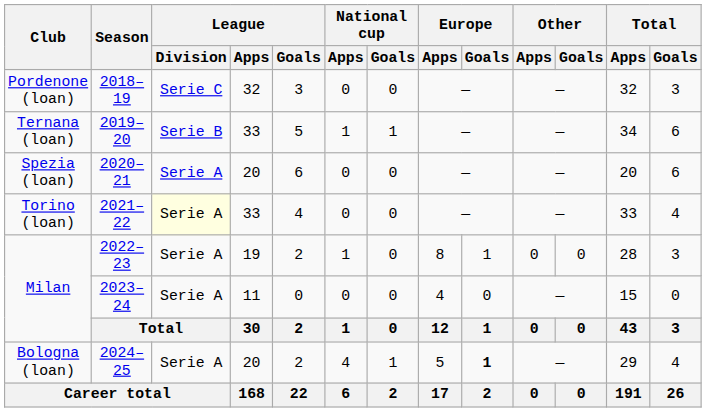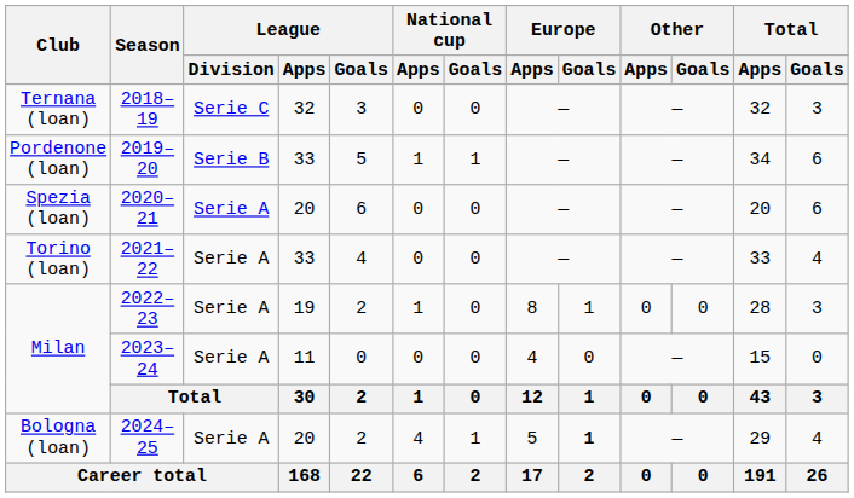2018–19 | Club: Pordenone (loan) -> Ternana (loan)
2019–20 | Club: Ternana (loan) -> Pordenone (loan)
2021–22 | League / Division: lightyellow background -> no background
